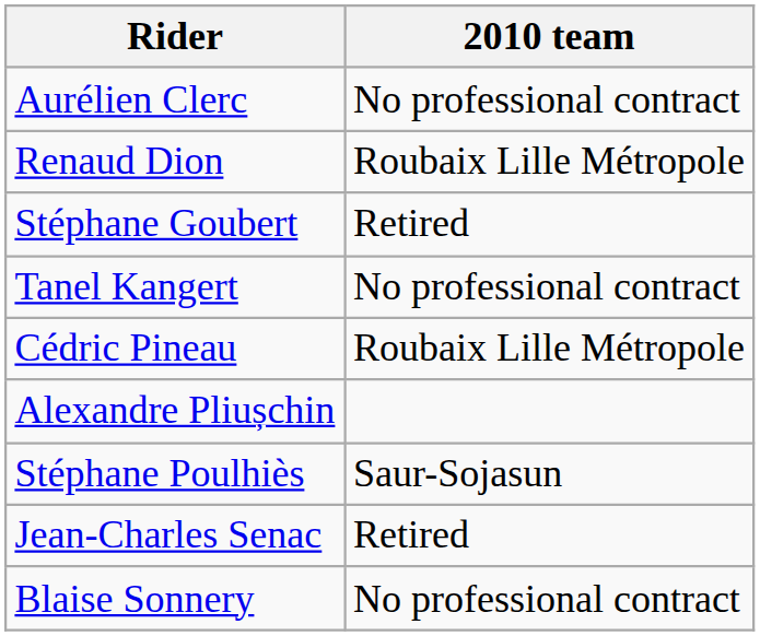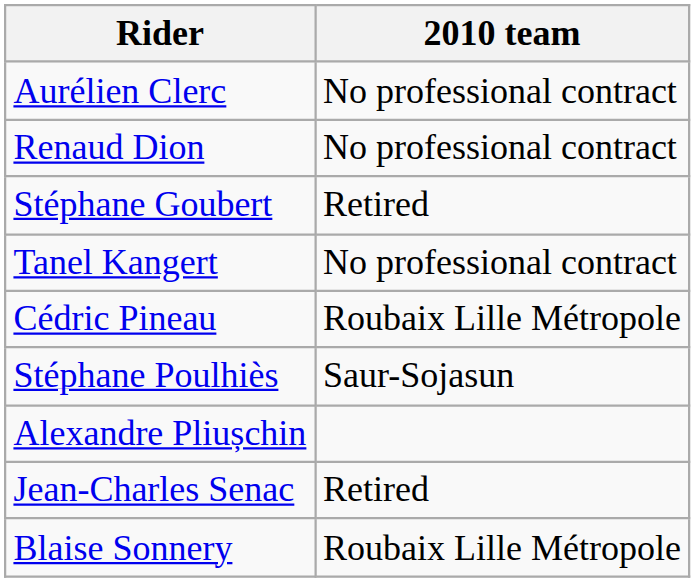Renaud Dion | 2010 team: Roubaix Lille Métropole -> No professional contract
rows swapped: Alexandre Pliușchin <-> Stéphane Poulhiès
Blaise Sonnery | 2010 team: No professional contract -> Roubaix Lille Métropole
